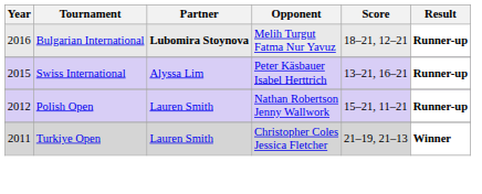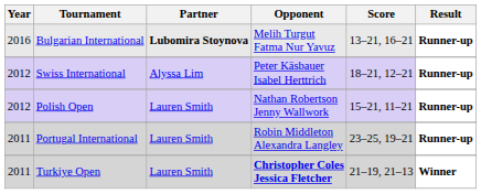Bulgarian International | Score: 18–21, 12–21 -> 13–21, 16–21
Swiss International | Year: 2015 -> 2012
Swiss International | Score: 13–21, 16–21 -> 18–21, 12–21
+ row: 2011 | Portugal International | Lauren Smith | Robin Middleton Alexandra Langley | 23–25, 19–21 | Runner-up
Turkiye Open | Opponent: normal -> bold
